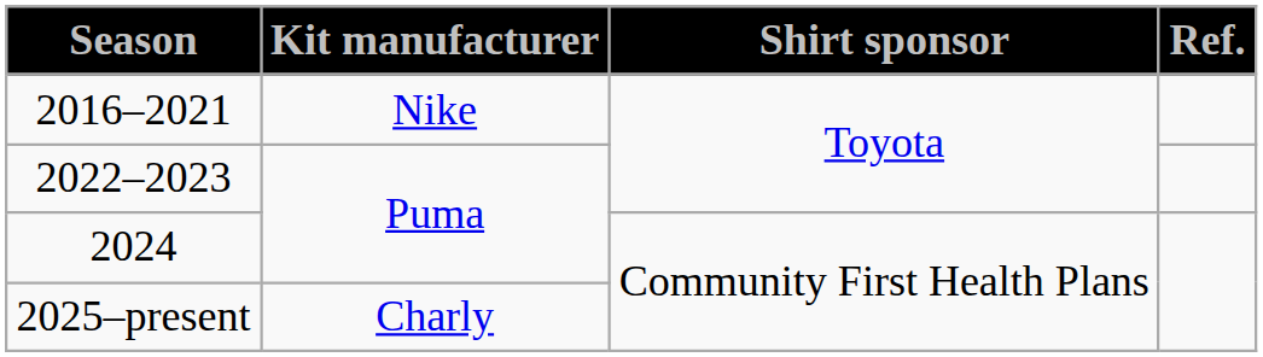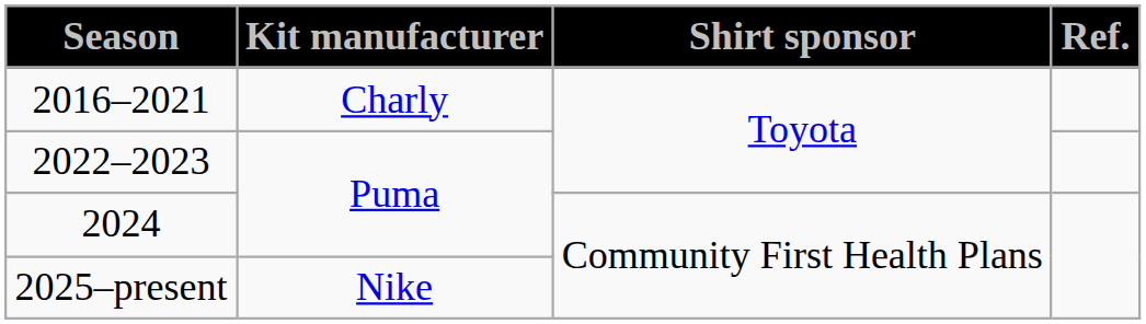2016–2021 | Kit manufacturer: Nike -> Charly
2025–present | Kit manufacturer: Charly -> Nike
